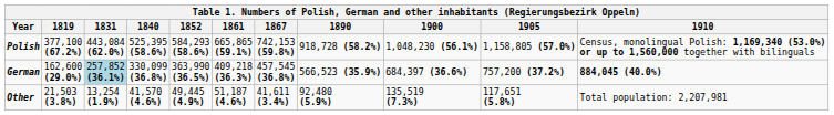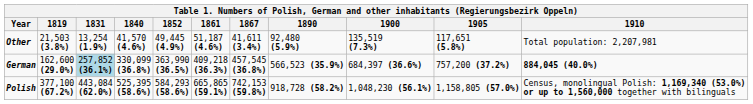rows swapped: Polish <-> Other
